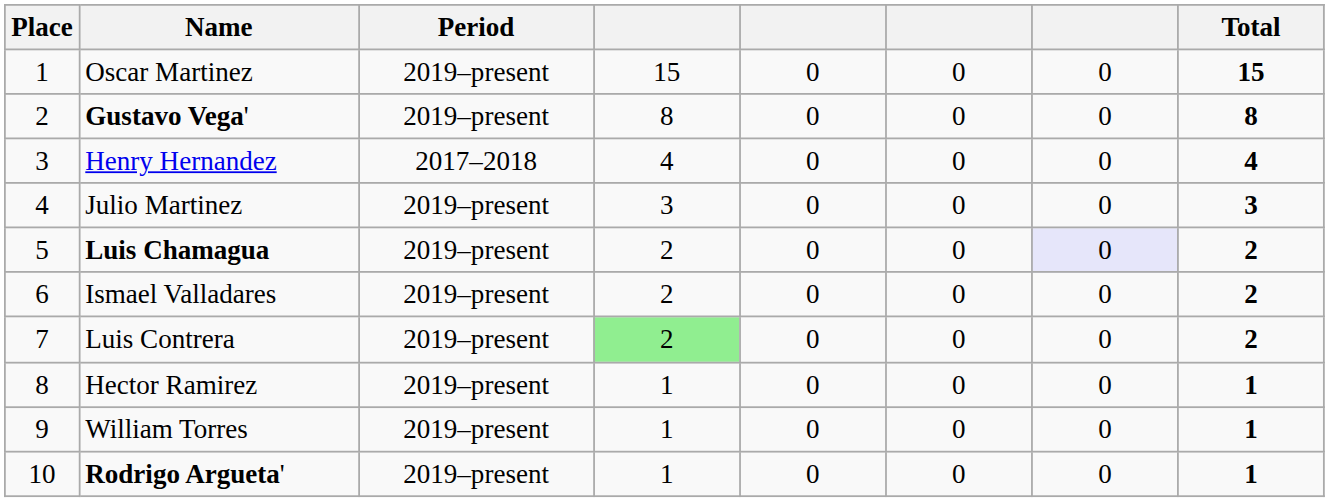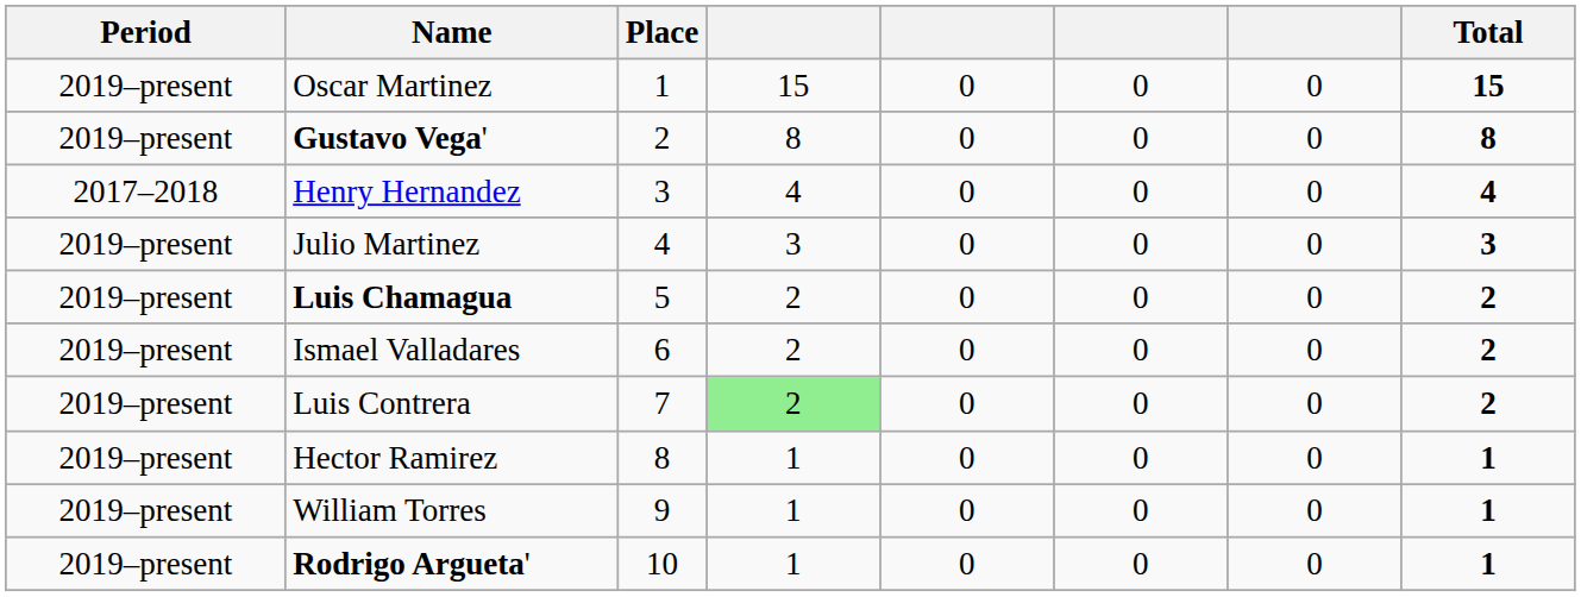columns swapped: Place <-> Period
Luis Chamagua | column 7: lavender background -> no background
